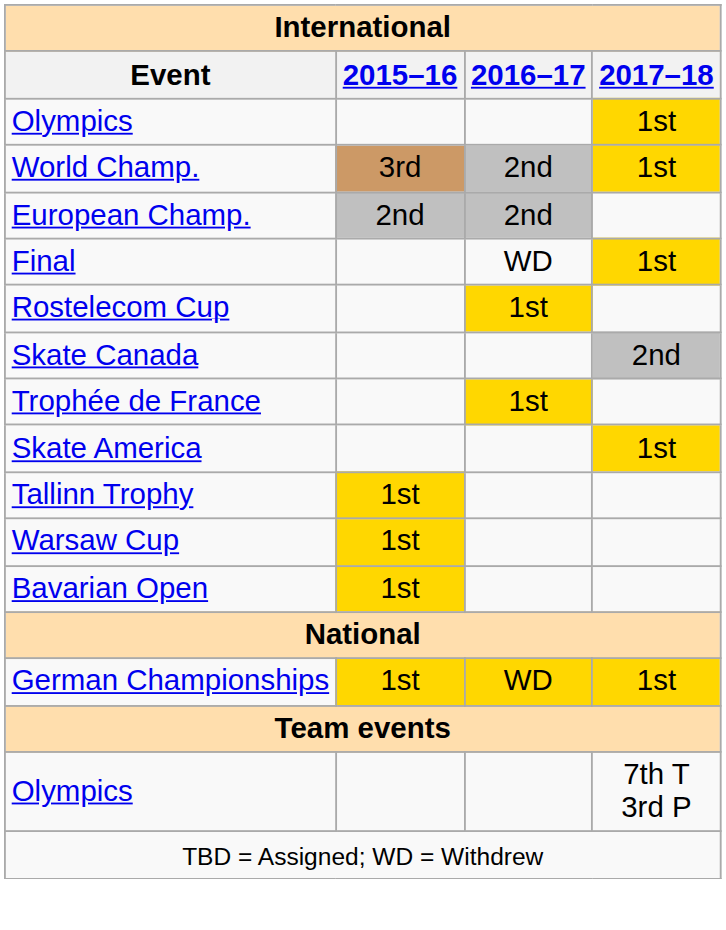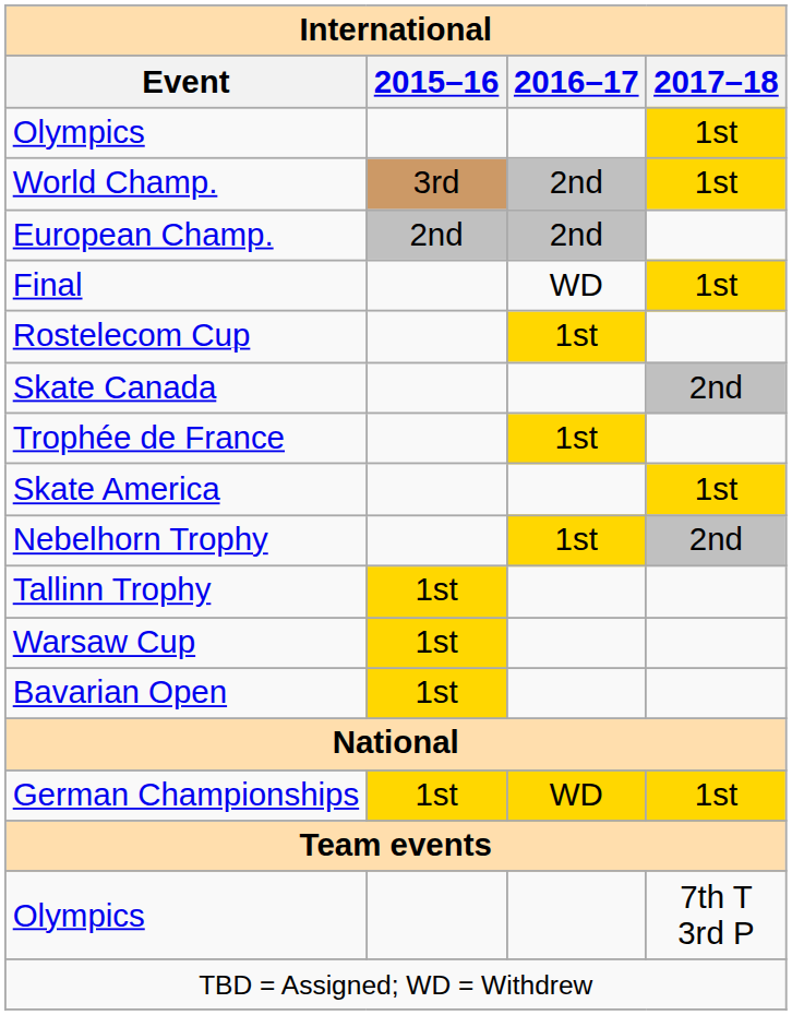+ row: Nebelhorn Trophy | 1st | 2nd
